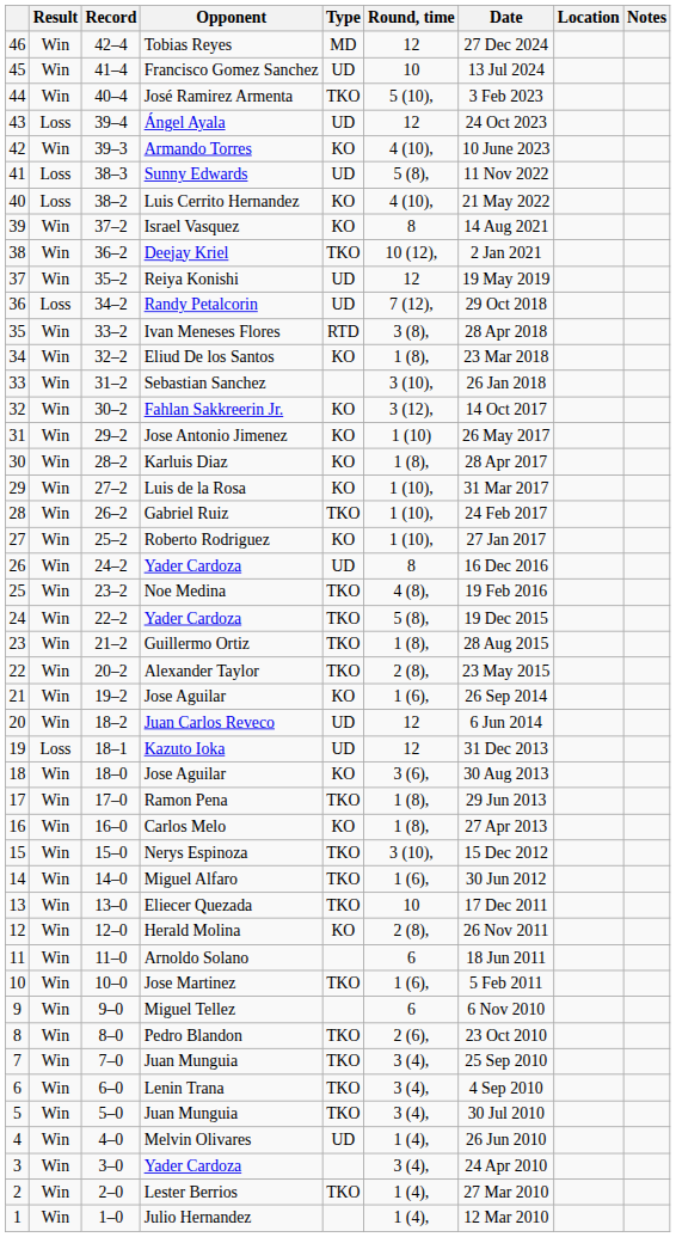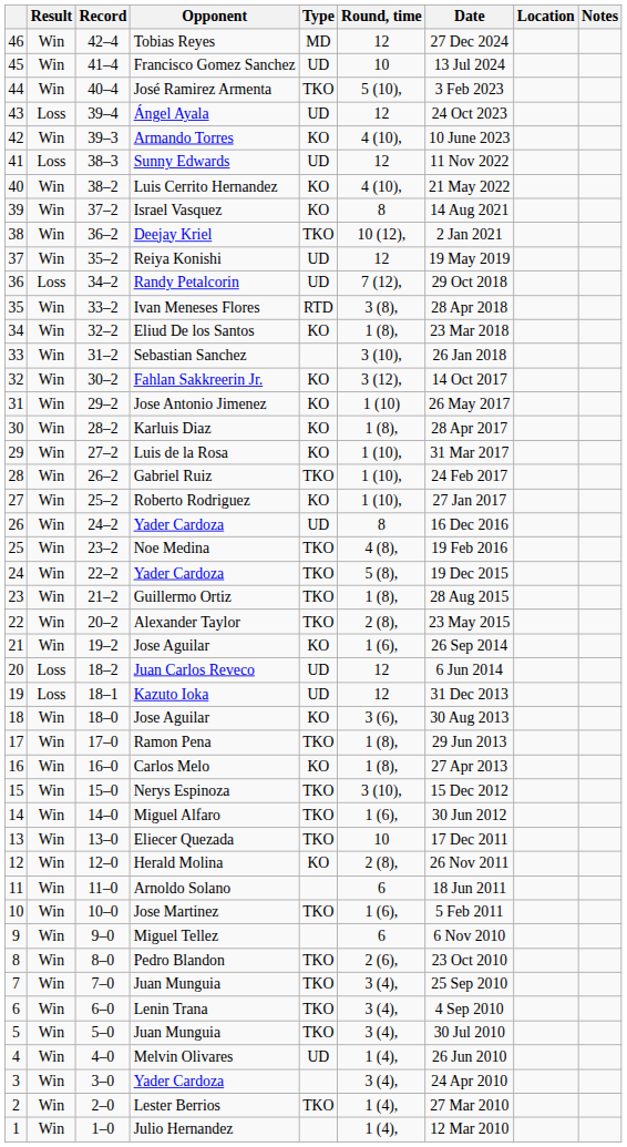Sunny Edwards | Round, time: 5 (8), -> 12
Luis Cerrito Hernandez | Result: Loss -> Win
Juan Carlos Reveco | Result: Win -> Loss
